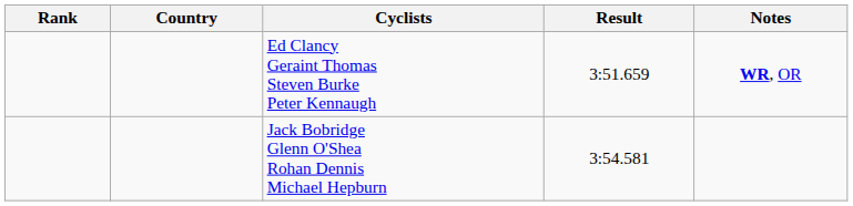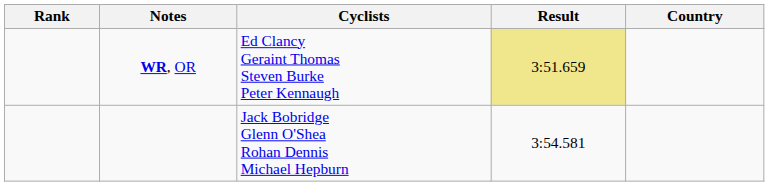columns swapped: Country <-> Notes
Ed Clancy Geraint Thomas Steven Burke Peter Kennaugh | Result: no background -> khaki background
